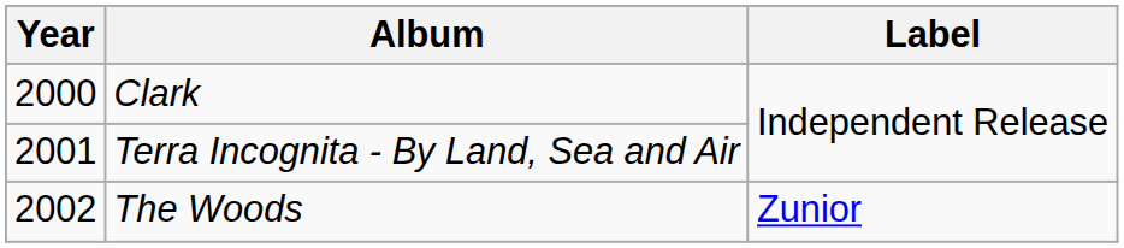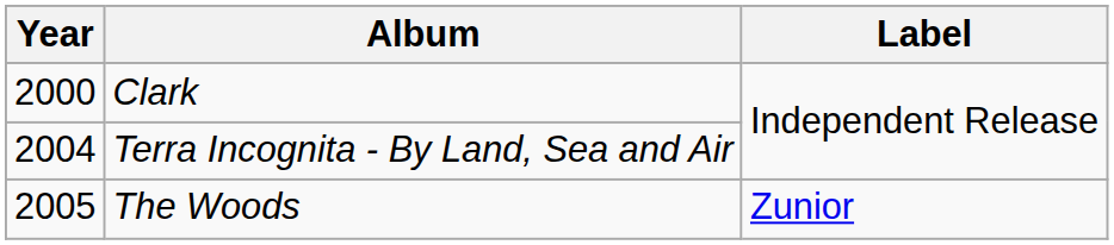Terra Incognita - By Land, Sea and Air | Year: 2001 -> 2004
The Woods | Year: 2002 -> 2005
